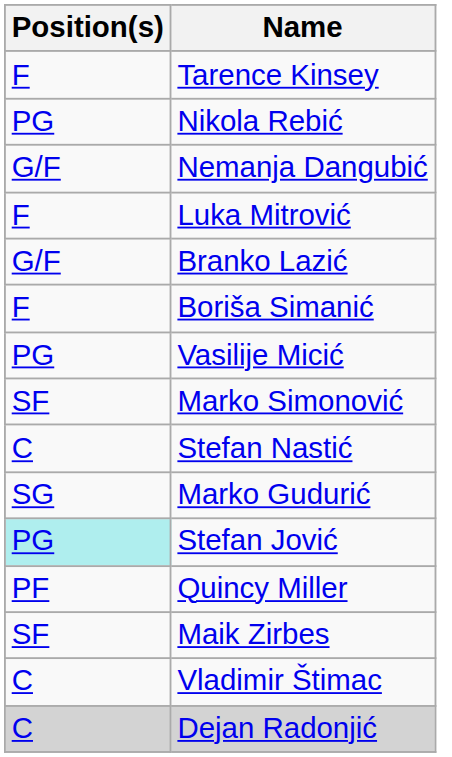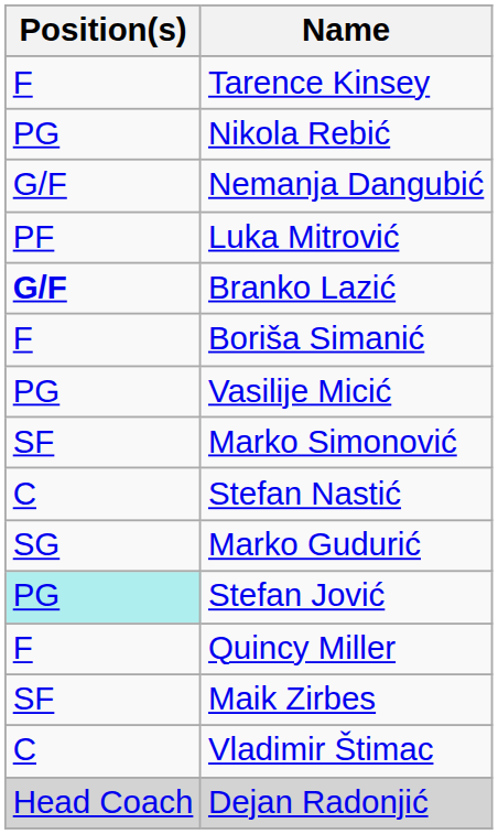Luka Mitrović | Position(s): F -> PF
Branko Lazić | Position(s): normal -> bold
Quincy Miller | Position(s): PF -> F
Dejan Radonjić | Position(s): C -> Head Coach
